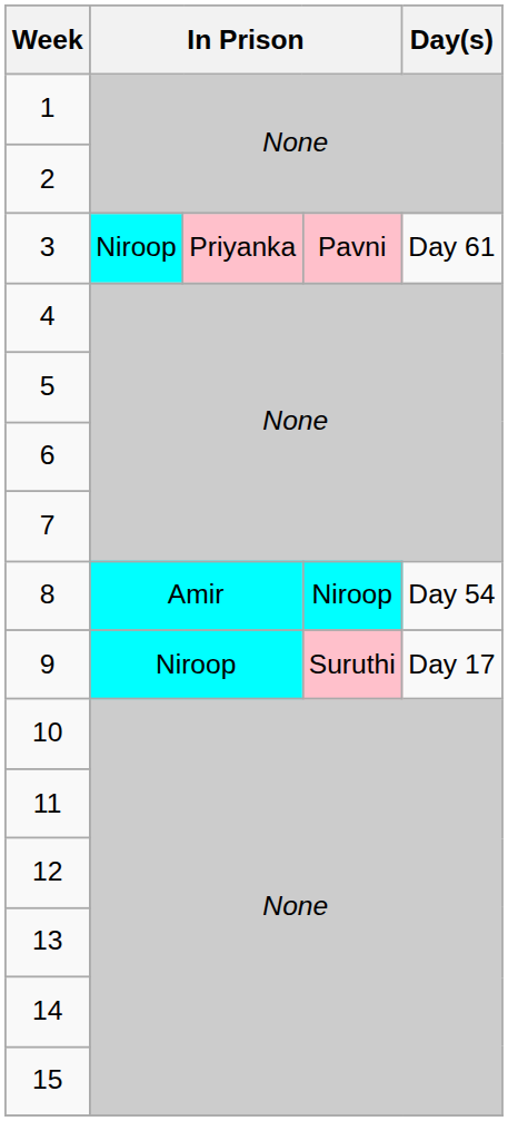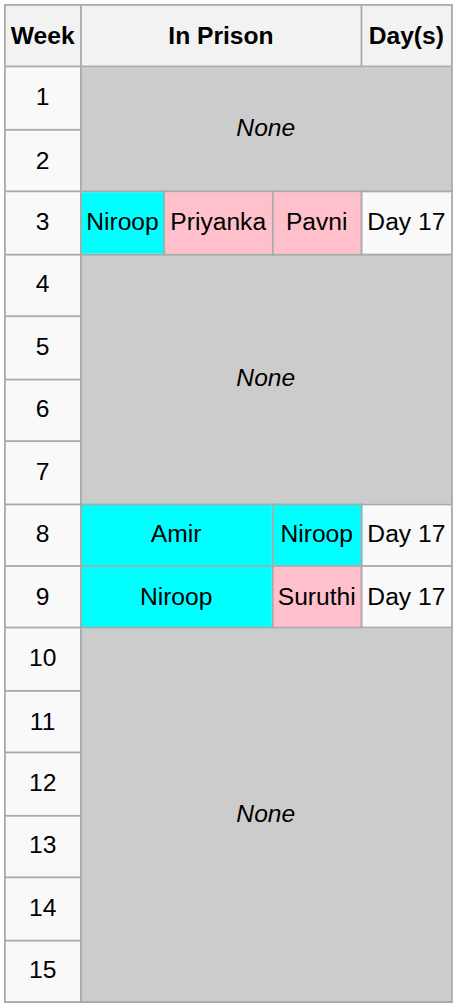3 | Day(s): Day 61 -> Day 17
8 | Day(s): Day 54 -> Day 17
